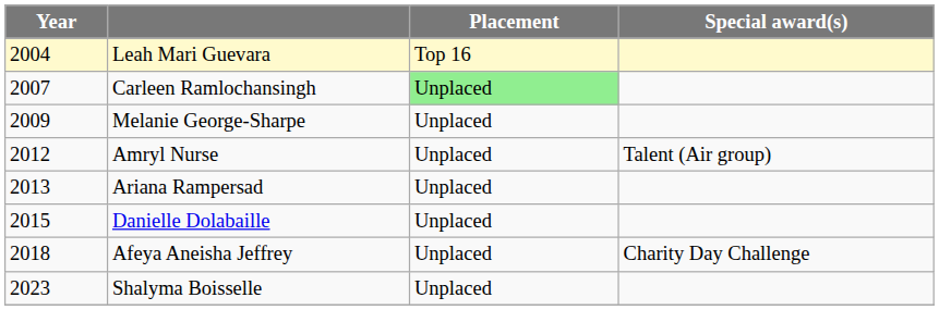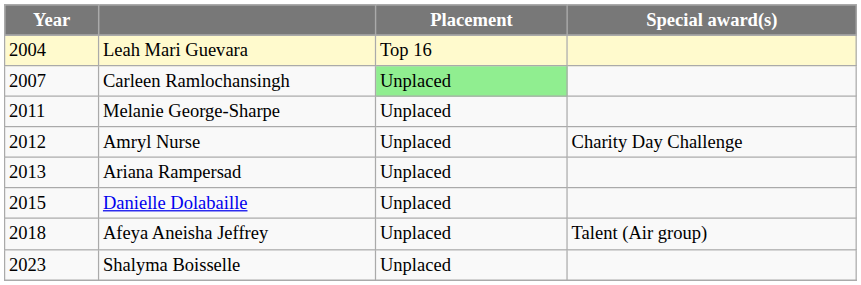Melanie George-Sharpe | Year: 2009 -> 2011
Amryl Nurse | Special award(s): Talent (Air group) -> Charity Day Challenge
Afeya Aneisha Jeffrey | Special award(s): Charity Day Challenge -> Talent (Air group)
